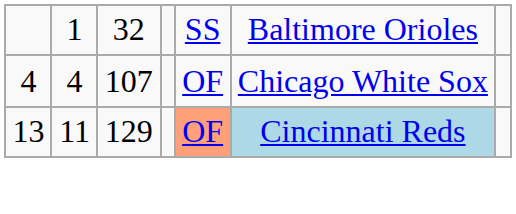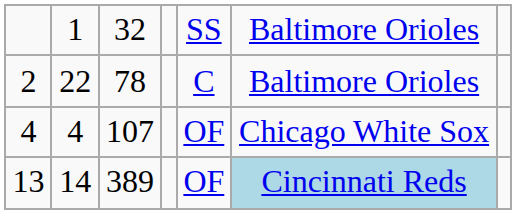+ row: 2 | 22 | 78 | C | Baltimore Orioles
13 | column 2: 11 -> 14
13 | column 3: 129 -> 389
13 | column 5: lightsalmon background -> no background
